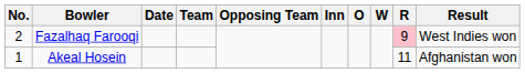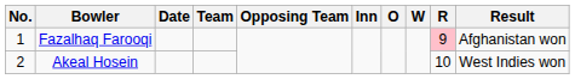Fazalhaq Farooqi | No.: 2 -> 1
Fazalhaq Farooqi | Result: West Indies won -> Afghanistan won
Akeal Hosein | No.: 1 -> 2
Akeal Hosein | R: 11 -> 10
Akeal Hosein | Result: Afghanistan won -> West Indies won
